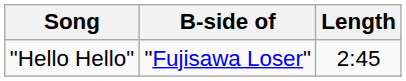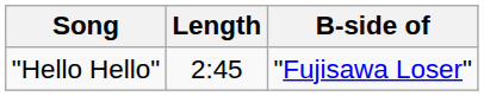columns swapped: Length <-> B-side of
